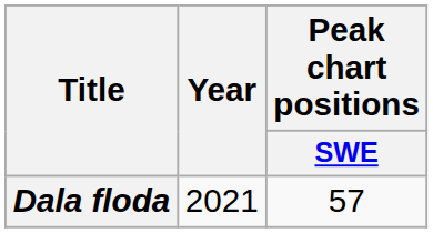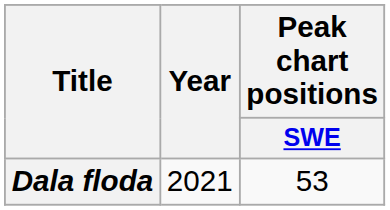Dala floda | Peak chart positions / SWE: 57 -> 53
